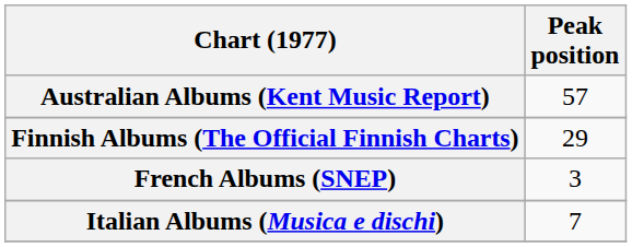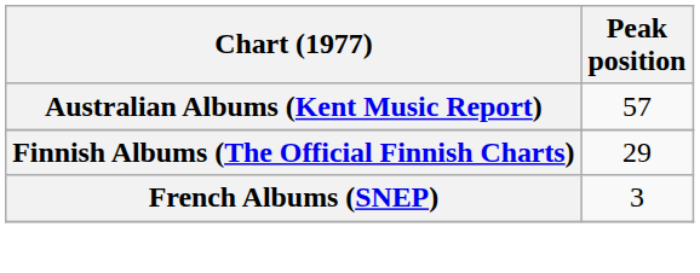- row: Italian Albums (Musica e dischi) | 7
